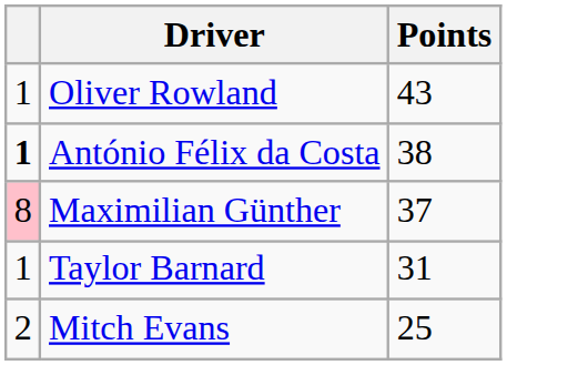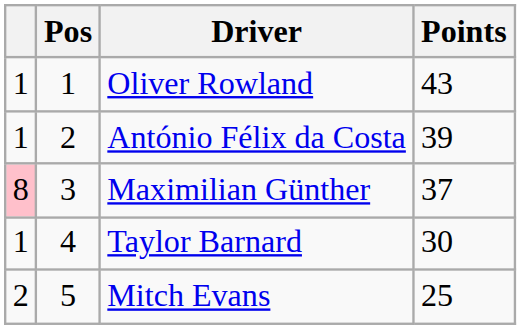+ column: Pos | 1 | 2 | 3 | 4 | 5
António Félix da Costa | column 1: bold -> normal
António Félix da Costa | Points: 38 -> 39
Taylor Barnard | Points: 31 -> 30
